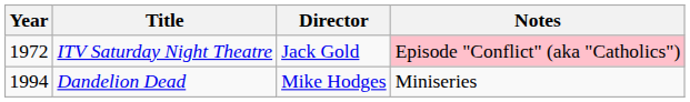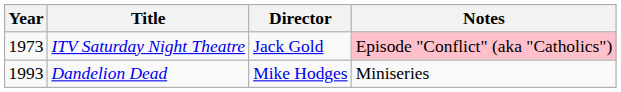ITV Saturday Night Theatre | Year: 1972 -> 1973
Dandelion Dead | Year: 1994 -> 1993
